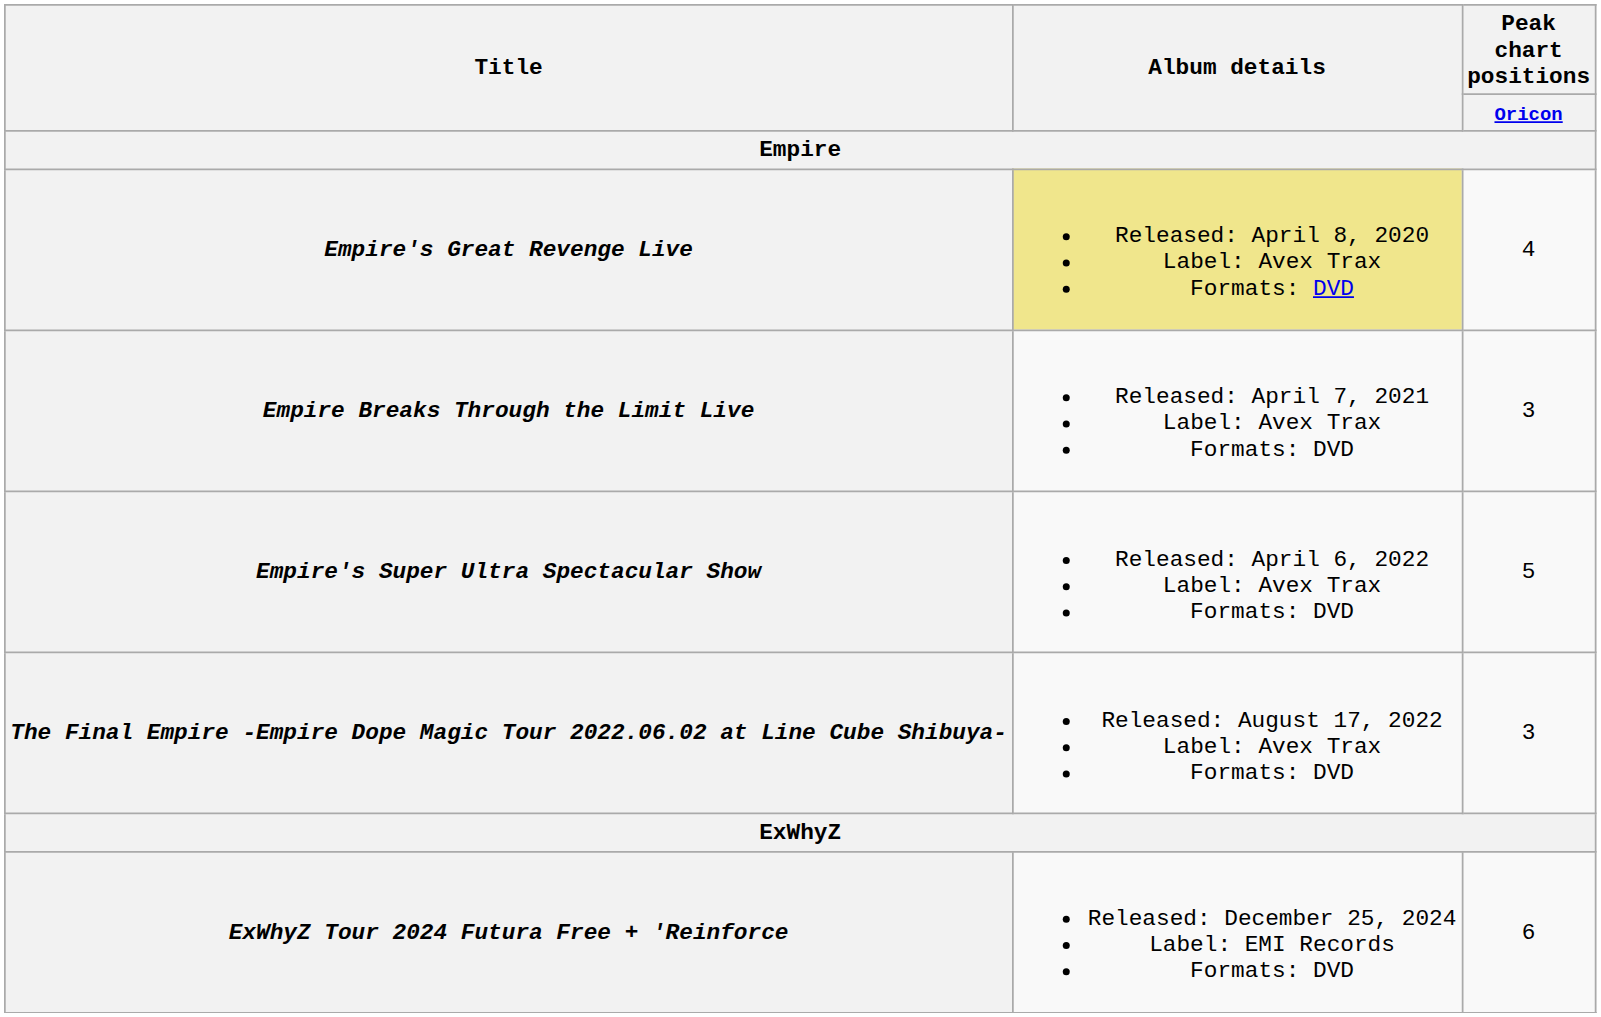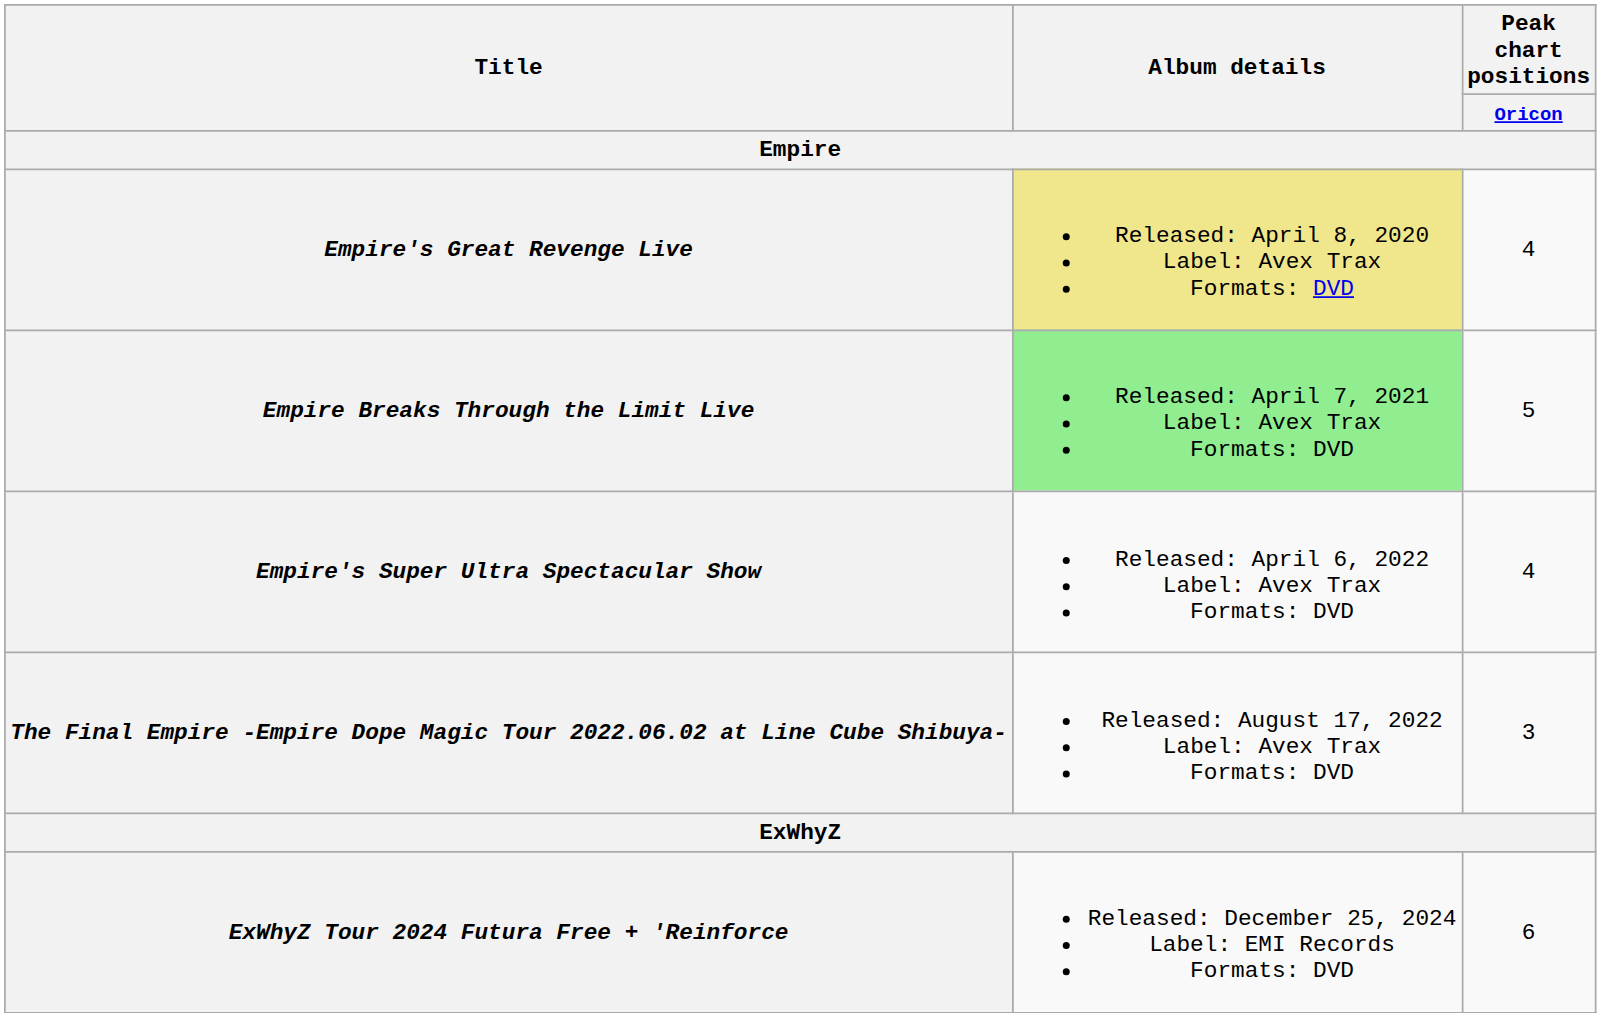Empire Breaks Through the Limit Live | Album details: no background -> lightgreen background
Empire Breaks Through the Limit Live | Peak chart positions / Oricon: 3 -> 5
Empire's Super Ultra Spectacular Show | Peak chart positions / Oricon: 5 -> 4
